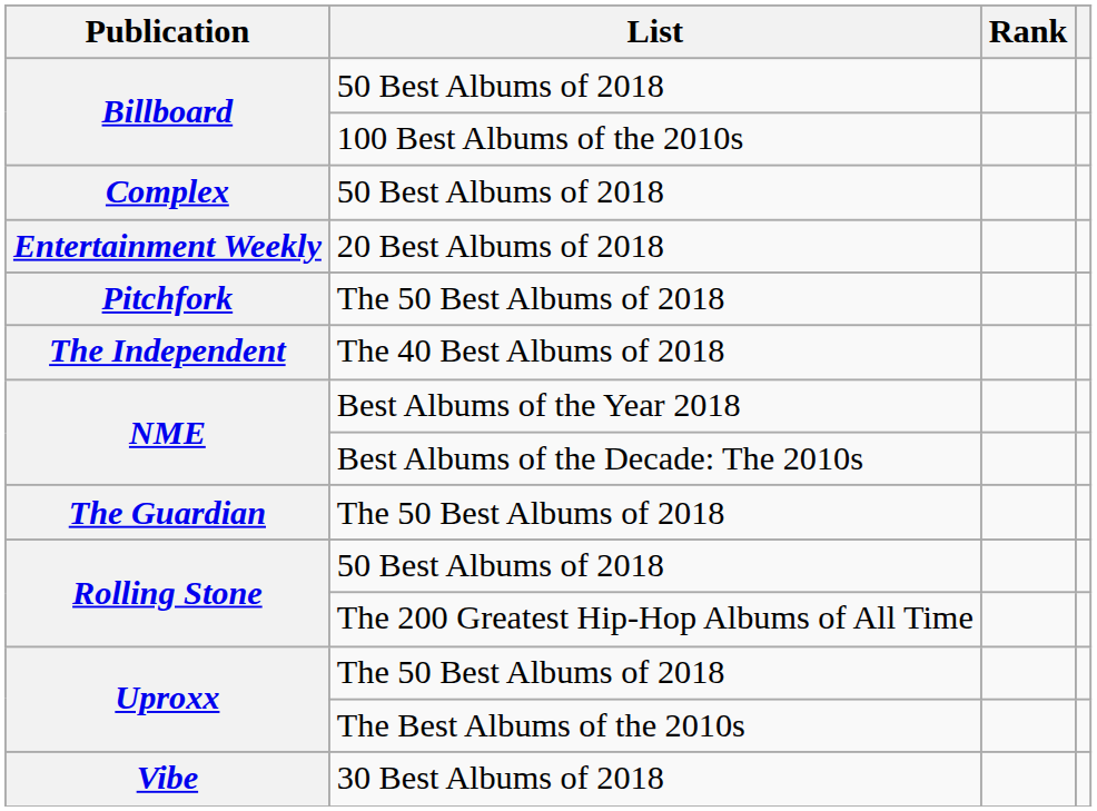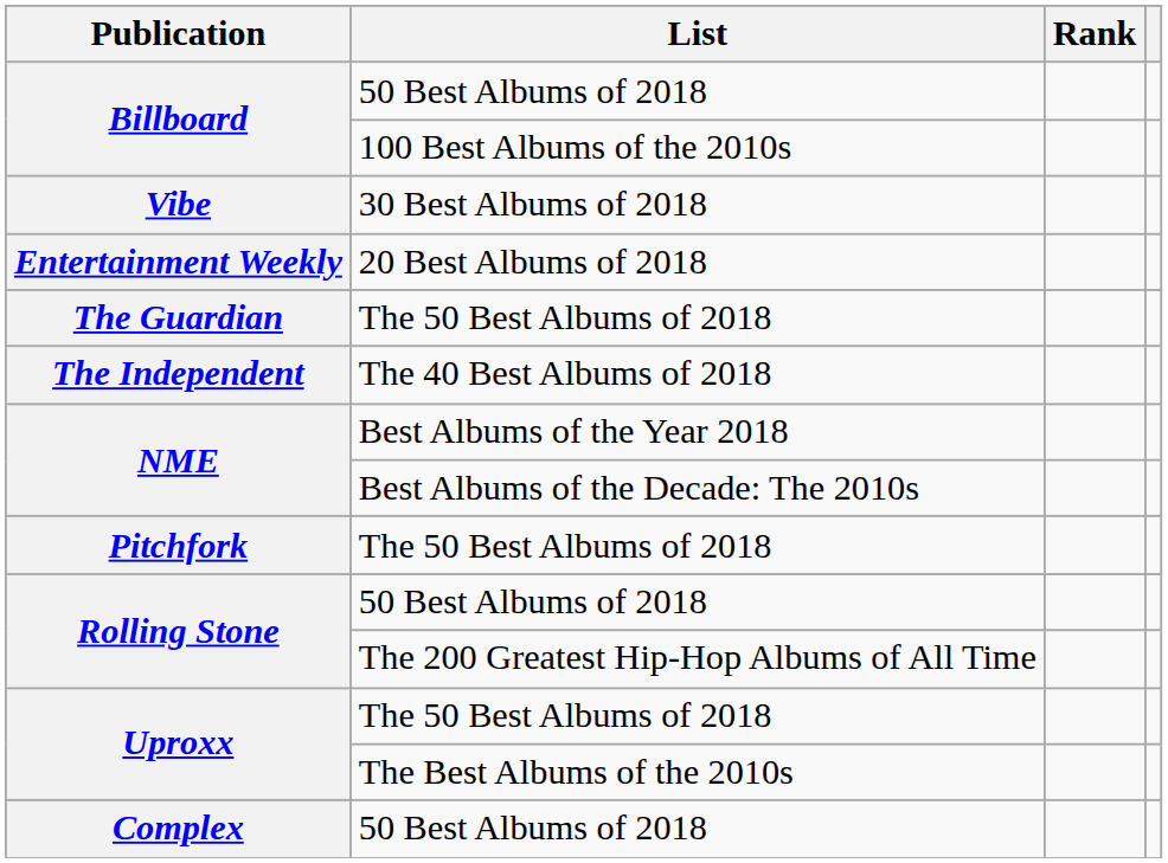rows swapped: Complex <-> Vibe
rows swapped: The Guardian <-> Pitchfork
